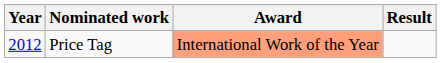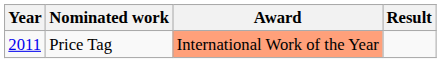Price Tag | Year: 2012 -> 2011
